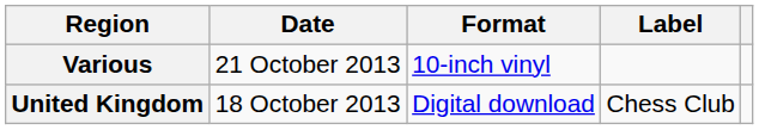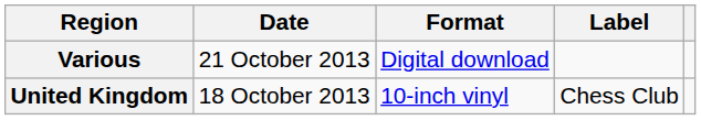Various | Format: 10-inch vinyl -> Digital download
United Kingdom | Format: Digital download -> 10-inch vinyl
